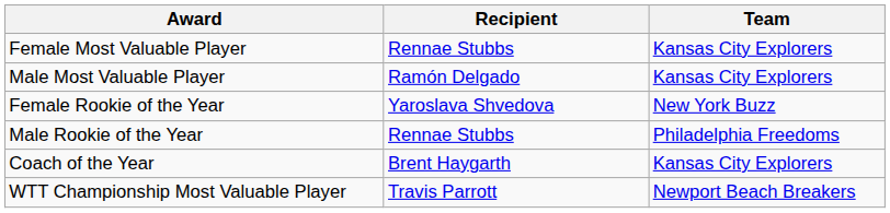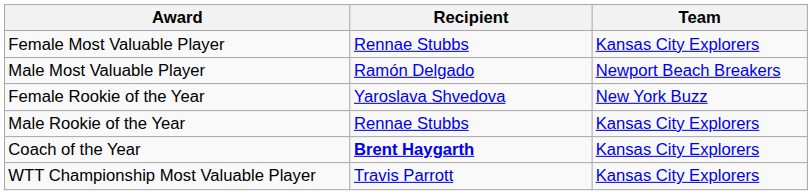Male Most Valuable Player | Team: Kansas City Explorers -> Newport Beach Breakers
Male Rookie of the Year | Team: Philadelphia Freedoms -> Kansas City Explorers
Coach of the Year | Recipient: normal -> bold
WTT Championship Most Valuable Player | Team: Newport Beach Breakers -> Kansas City Explorers
